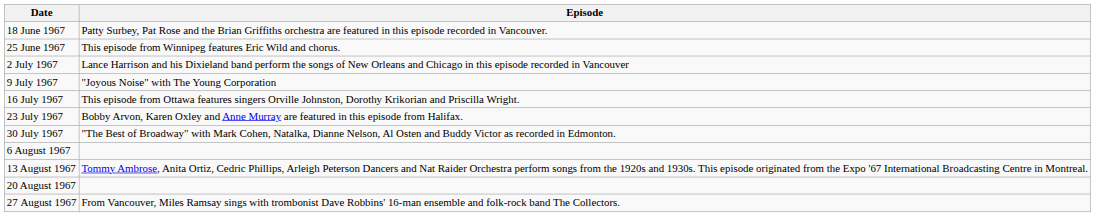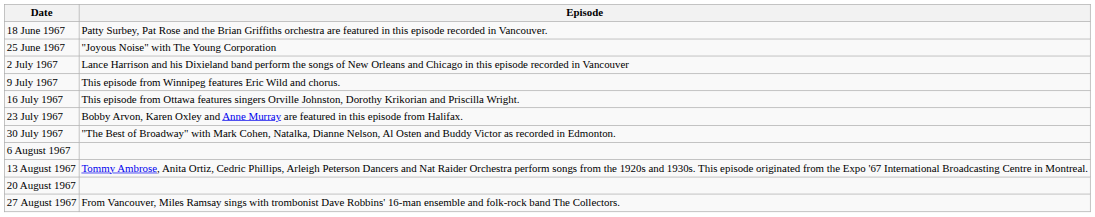25 June 1967 | Episode: This episode from Winnipeg features Eric Wild and chorus. -> "Joyous Noise" with The Young Corporation
9 July 1967 | Episode: "Joyous Noise" with The Young Corporation -> This episode from Winnipeg features Eric Wild and chorus.
